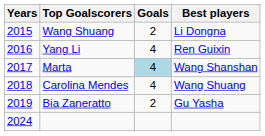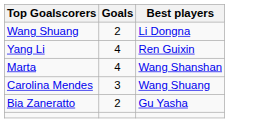- column: Years | 2015 | 2016 | 2017 | 2018 | 2019 | 2024
Marta | Goals: lightblue background -> no background
Carolina Mendes | Goals: 4 -> 3
